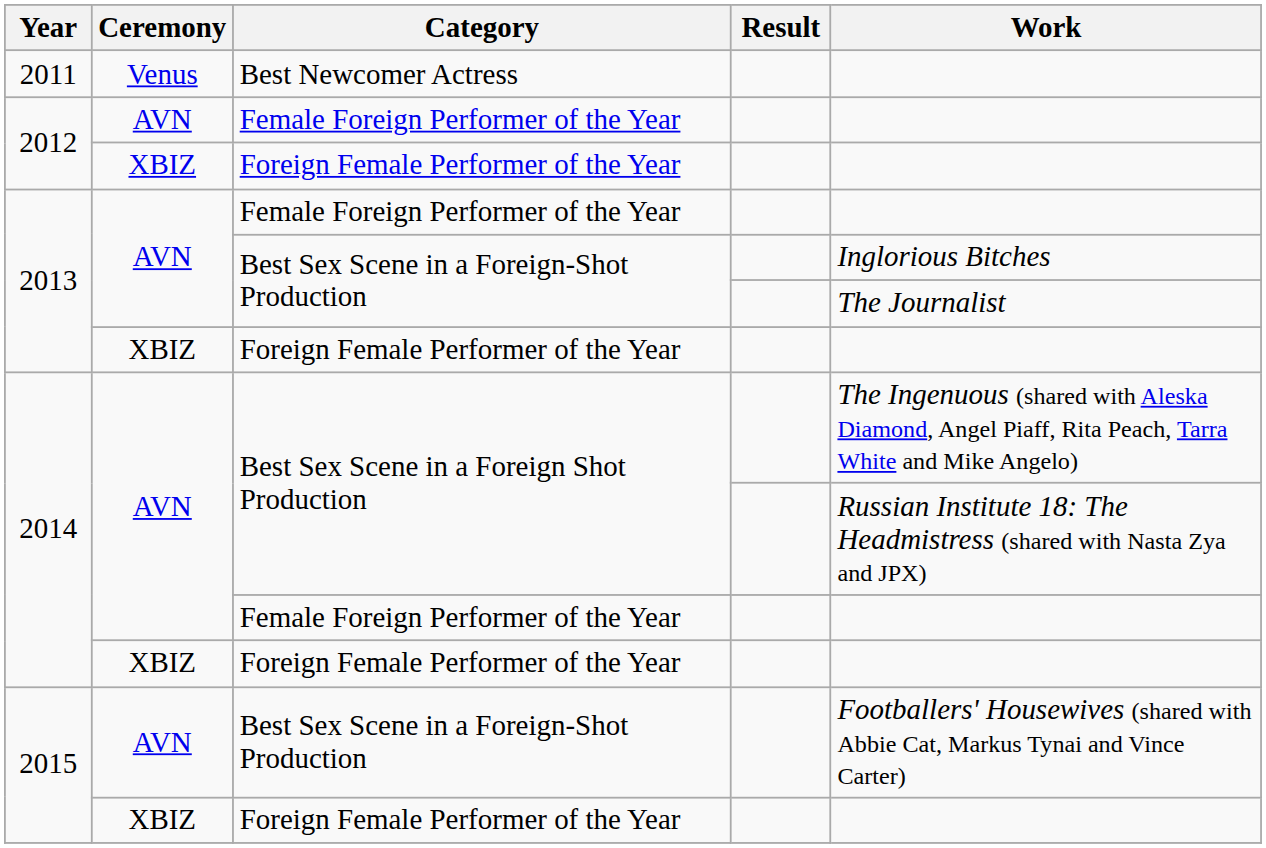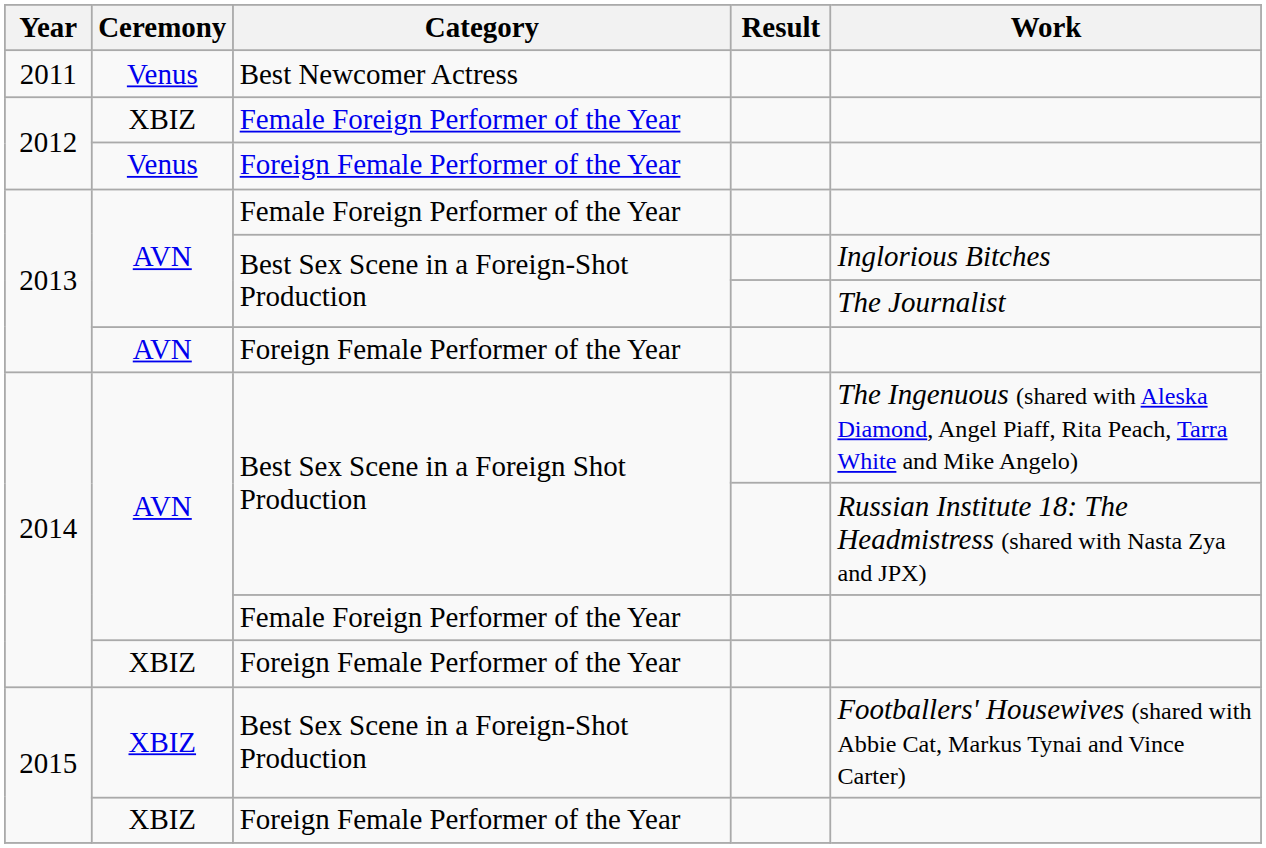2012 / Female Foreign Performer of the Year | Ceremony: AVN -> XBIZ
2012 / Foreign Female Performer of the Year | Ceremony: XBIZ -> Venus
2013 / Foreign Female Performer of the Year | Ceremony: XBIZ -> AVN
2015 / Best Sex Scene in a Foreign-Shot Production | Ceremony: AVN -> XBIZ
